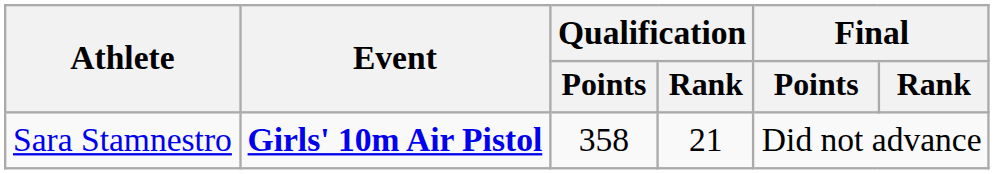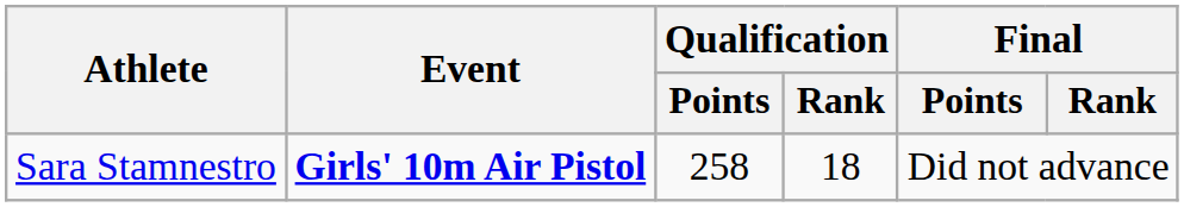Sara Stamnestro | Qualification / Points: 358 -> 258
Sara Stamnestro | Qualification / Rank: 21 -> 18
